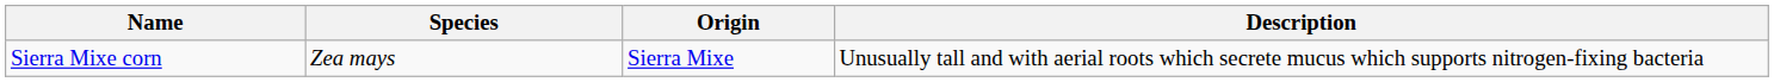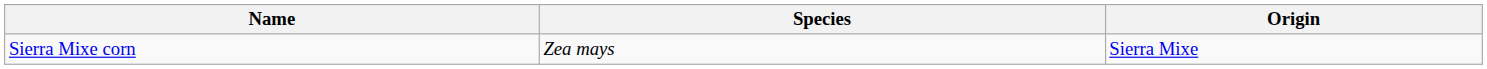- column: Description | Unusually tall and with aerial roots which secrete mucus which supports nitrogen-fixing bacteria
